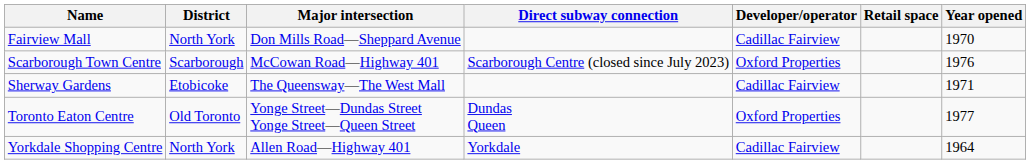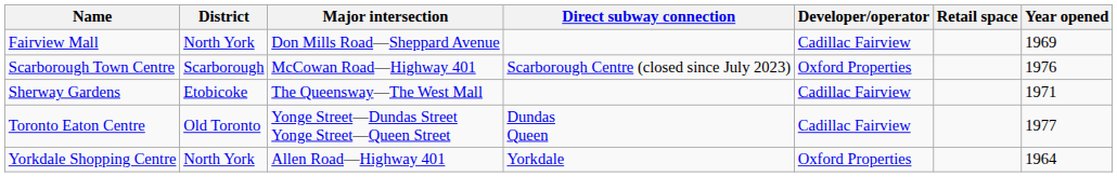Fairview Mall | Year opened: 1970 -> 1969
Toronto Eaton Centre | Developer/operator: Oxford Properties -> Cadillac Fairview
Yorkdale Shopping Centre | Developer/operator: Cadillac Fairview -> Oxford Properties
